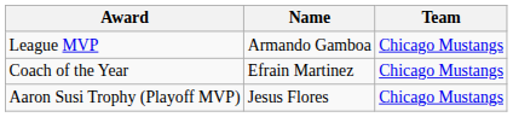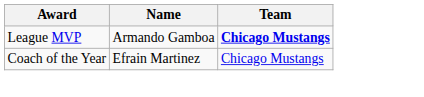League MVP | Team: normal -> bold
- row: Aaron Susi Trophy (Playoff MVP) | Jesus Flores | Chicago Mustangs
